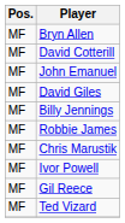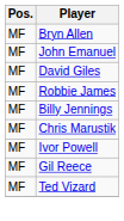- row: MF | David Cotterill
rows swapped: Robbie James <-> Billy Jennings
